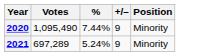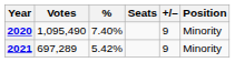+ column: Seats
2020 | %: 7.44% -> 7.40%
2021 | %: 5.24% -> 5.42%
